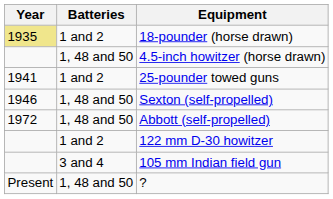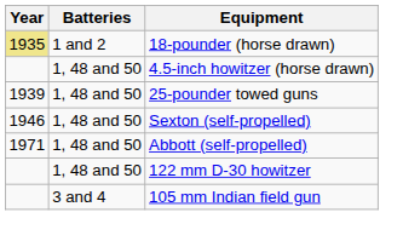25-pounder towed guns | Year: 1941 -> 1939
25-pounder towed guns | Batteries: 1 and 2 -> 1, 48 and 50
Abbott (self-propelled) | Year: 1972 -> 1971
122 mm D-30 howitzer | Batteries: 1 and 2 -> 1, 48 and 50
- row: Present | 1, 48 and 50 | ?
